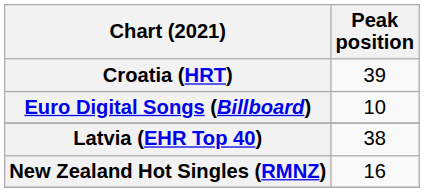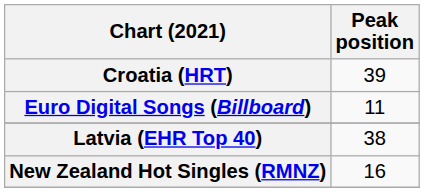Euro Digital Songs (Billboard) | Peak position: 10 -> 11
